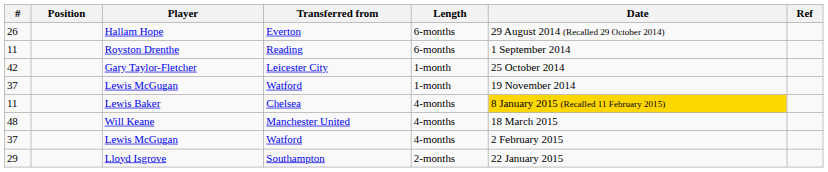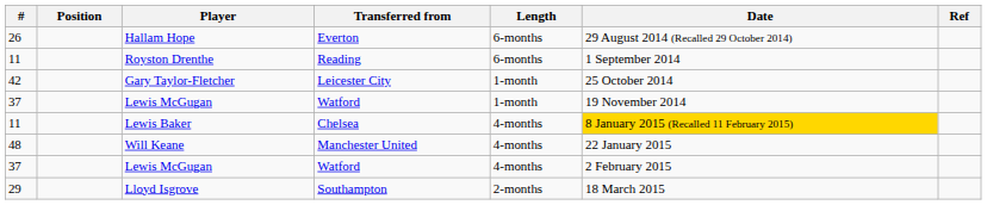Will Keane | Date: 18 March 2015 -> 22 January 2015
Lloyd Isgrove | Date: 22 January 2015 -> 18 March 2015
